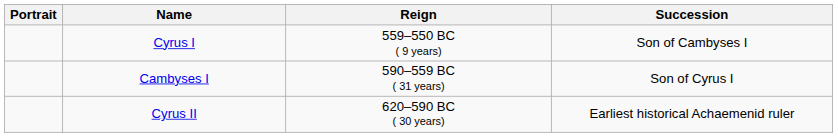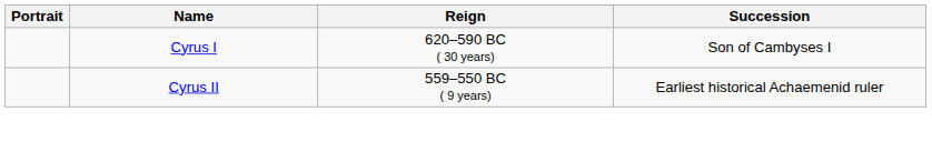Cyrus I | Reign: 559–550 BC ( 9 years) -> 620–590 BC ( 30 years)
- row: Cambyses I | 590–559 BC ( 31 years) | Son of Cyrus I
Cyrus II | Reign: 620–590 BC ( 30 years) -> 559–550 BC ( 9 years)
